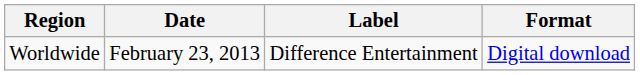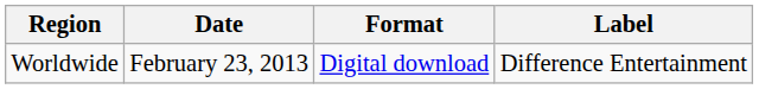columns swapped: Format <-> Label
